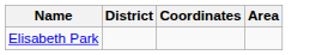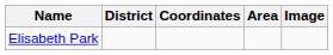+ column: Image
